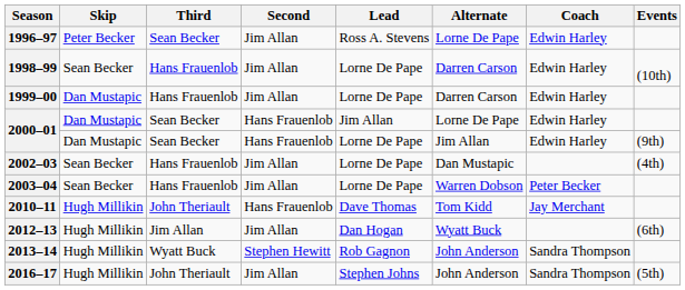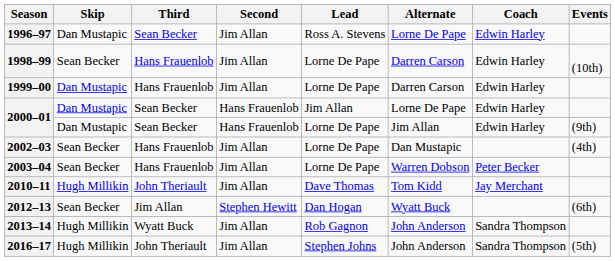1996–97 | Skip: Peter Becker -> Dan Mustapic
2010–11 | Second: Hans Frauenlob -> Jim Allan
2012–13 | Skip: Hugh Millikin -> Sean Becker
2012–13 | Second: Jim Allan -> Stephen Hewitt
2013–14 | Second: Stephen Hewitt -> Jim Allan
